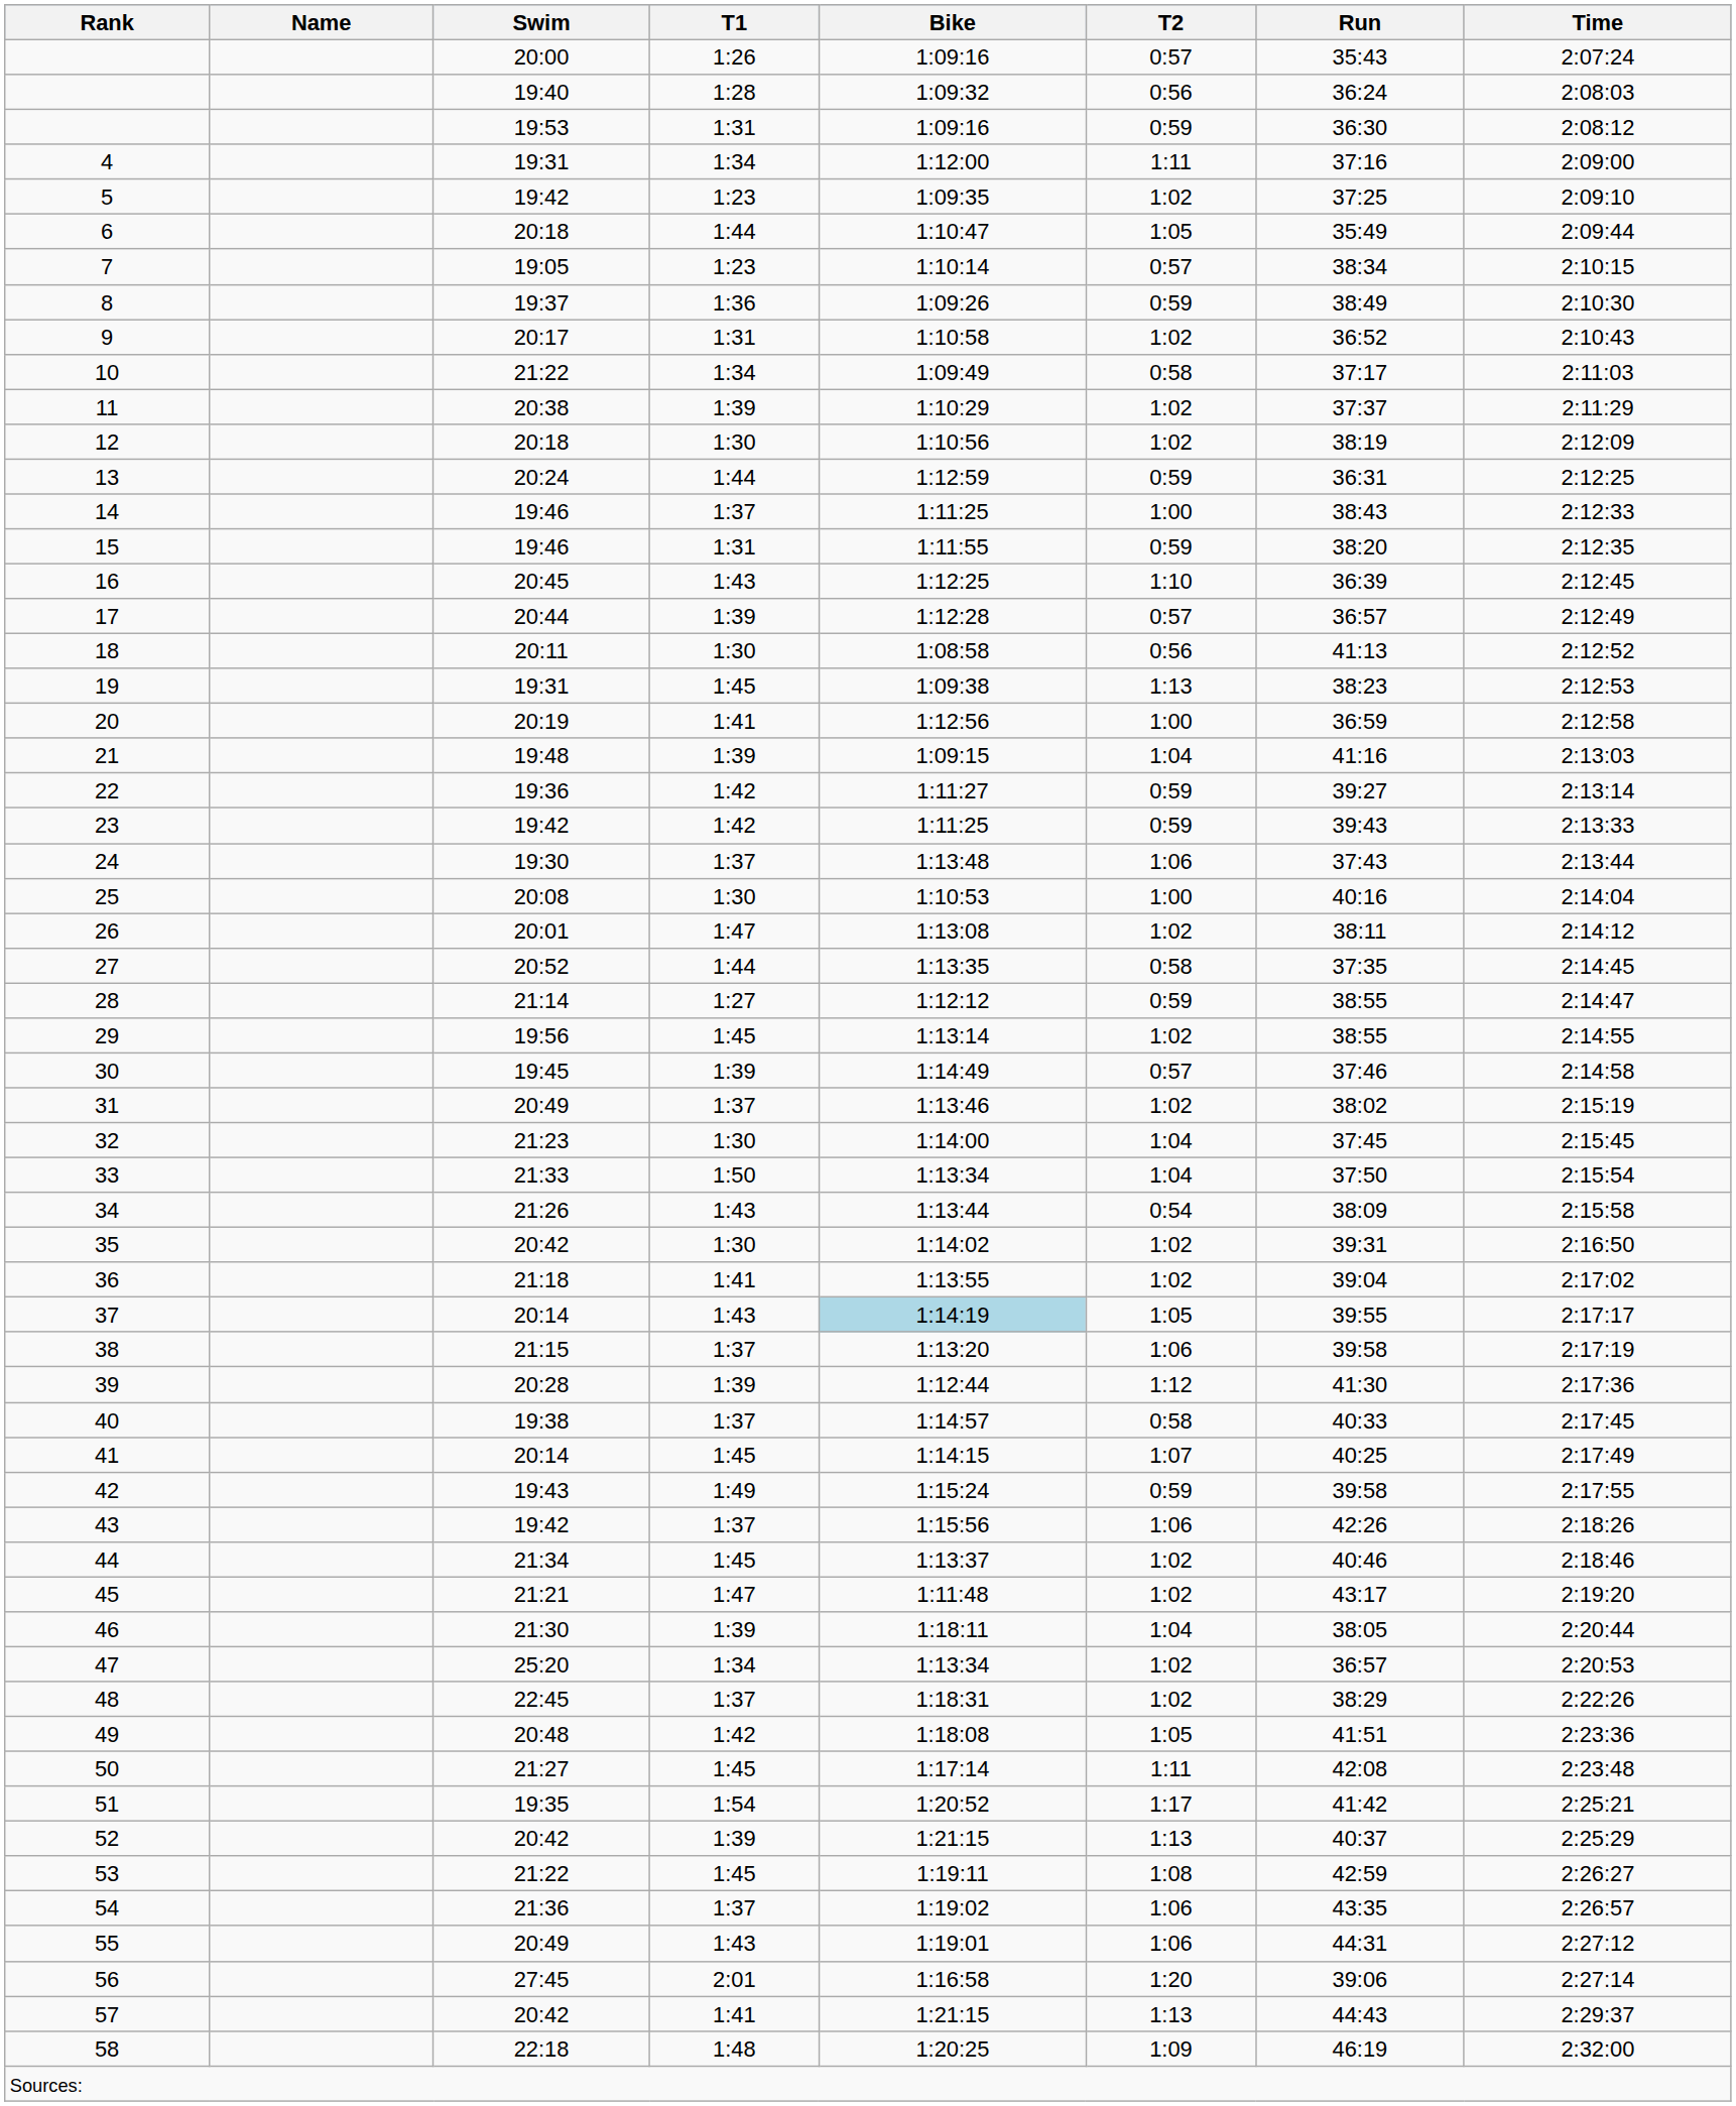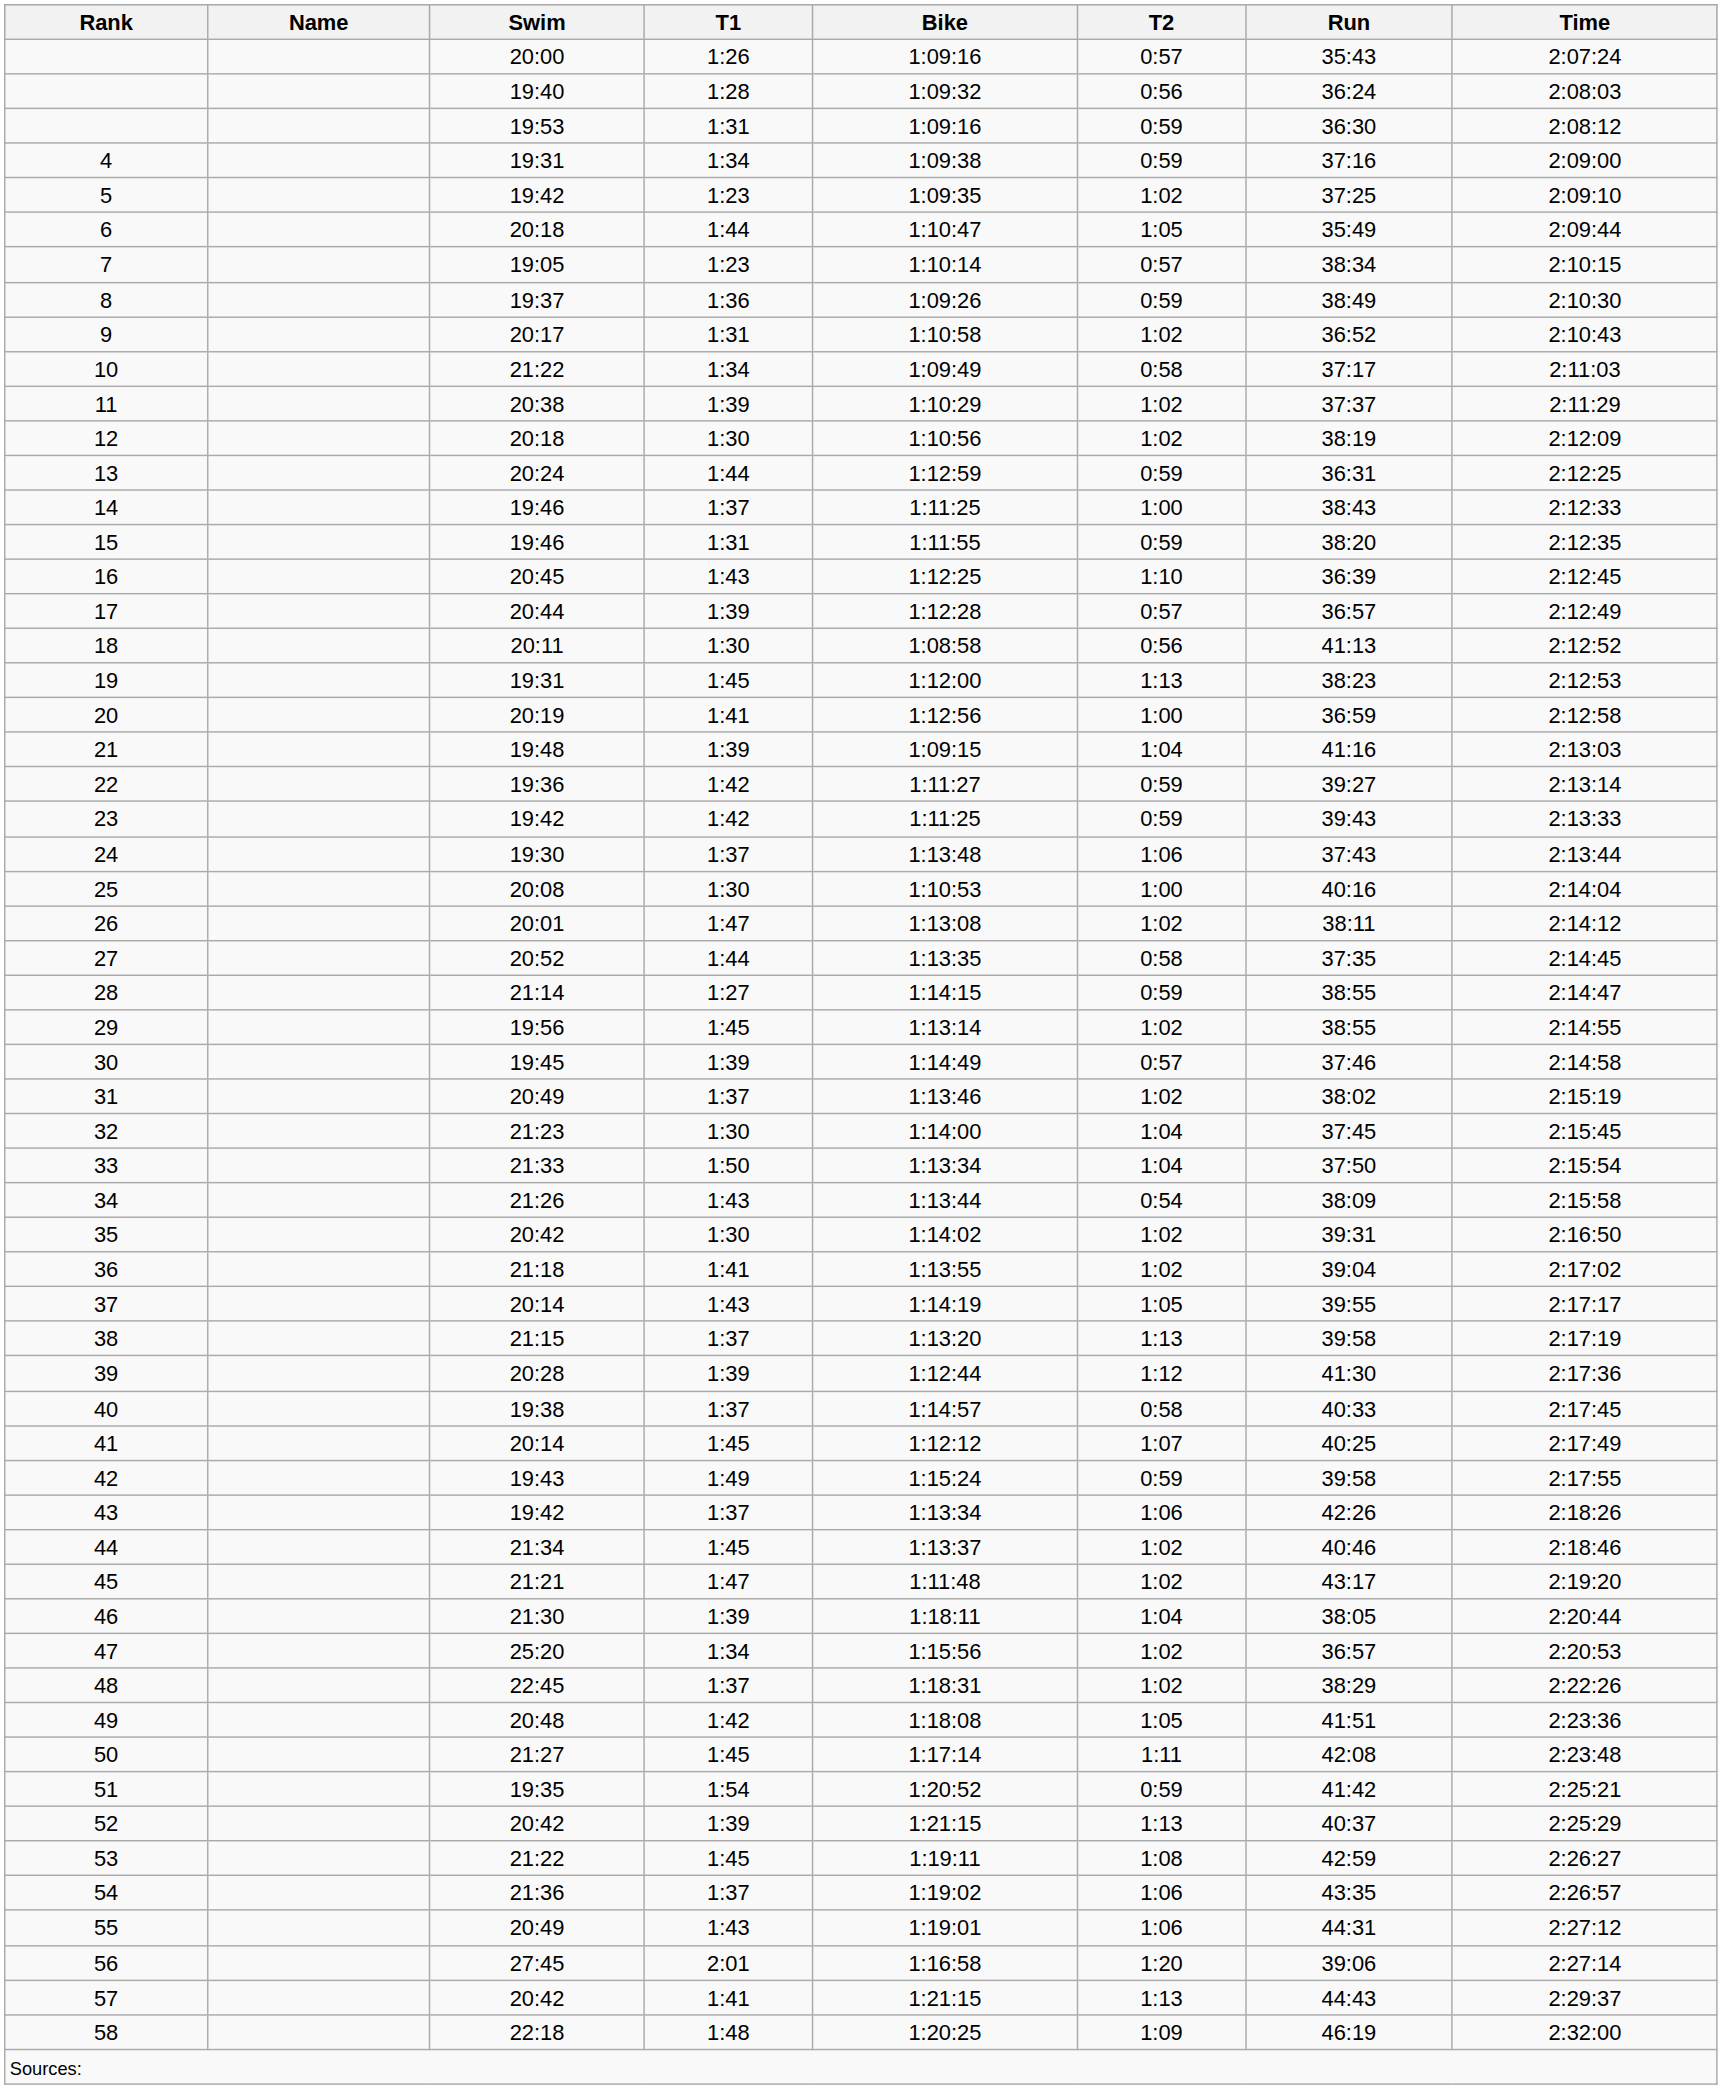4 | Bike: 1:12:00 -> 1:09:38
4 | T2: 1:11 -> 0:59
19 | Bike: 1:09:38 -> 1:12:00
28 | Bike: 1:12:12 -> 1:14:15
37 | Bike: lightblue background -> no background
38 | T2: 1:06 -> 1:13
41 | Bike: 1:14:15 -> 1:12:12
43 | Bike: 1:15:56 -> 1:13:34
47 | Bike: 1:13:34 -> 1:15:56
51 | T2: 1:17 -> 0:59
